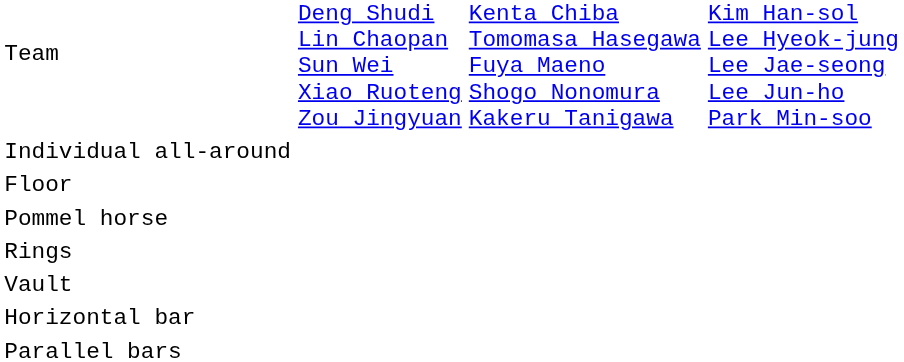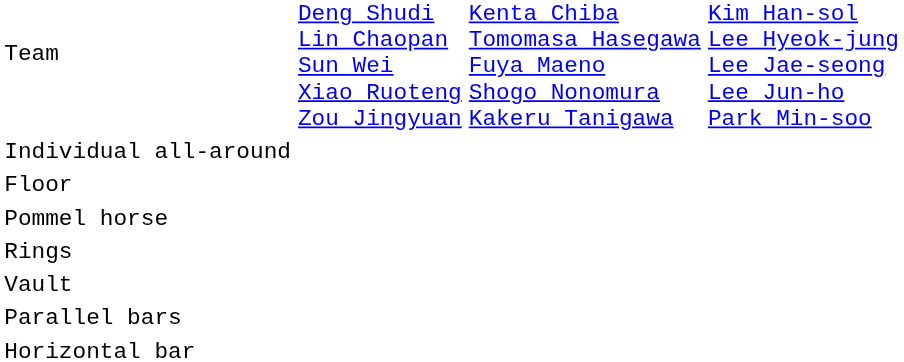rows swapped: Parallel bars <-> Horizontal bar
